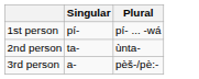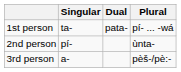+ column: Dual | pata-
1st person | Singular: pí- -> ta-
2nd person | Singular: ta- -> pí-
